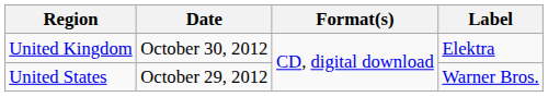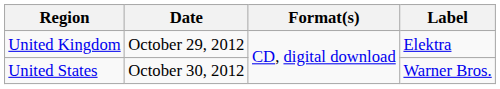United Kingdom | Date: October 30, 2012 -> October 29, 2012
United States | Date: October 29, 2012 -> October 30, 2012
